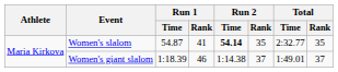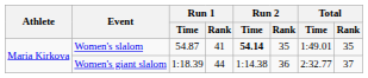Women's slalom | Total / Time: 2:32.77 -> 1:49.01
Women's giant slalom | Run 1 / Rank: 46 -> 44
Women's giant slalom | Run 2 / Rank: 37 -> 36
Women's giant slalom | Total / Time: 1:49.01 -> 2:32.77
